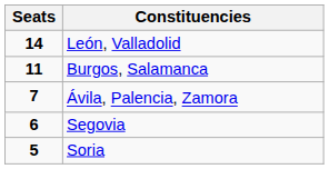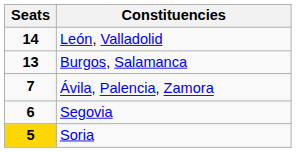Burgos, Salamanca | Seats: 11 -> 13
Soria | Seats: no background -> gold background
